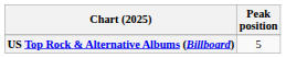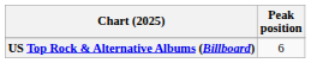US Top Rock & Alternative Albums (Billboard) | Peak position: 5 -> 6
